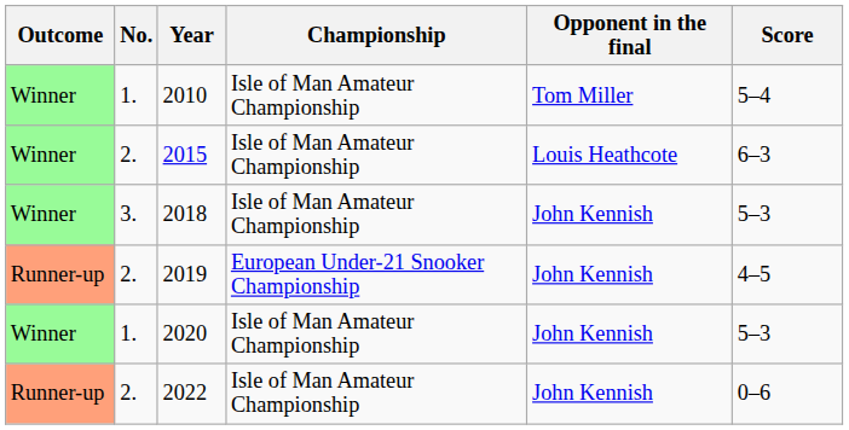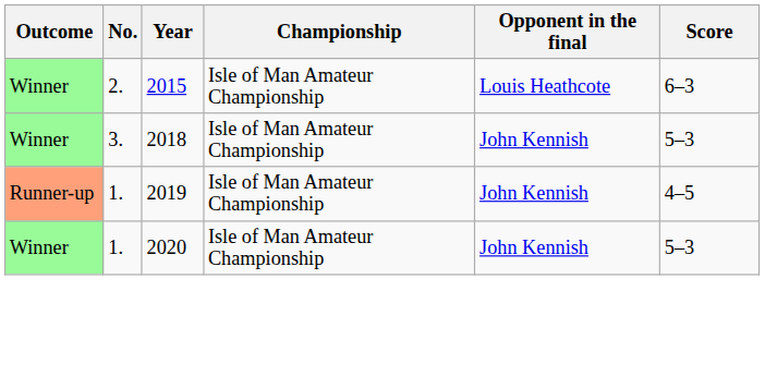- row: Winner | 1. | 2010 | Isle of Man Amateur Championship | Tom Miller | 5–4
2019 | No.: 2. -> 1.
2019 | Championship: European Under-21 Snooker Championship -> Isle of Man Amateur Championship
- row: Runner-up | 2. | 2022 | Isle of Man Amateur Championship | John Kennish | 0–6
